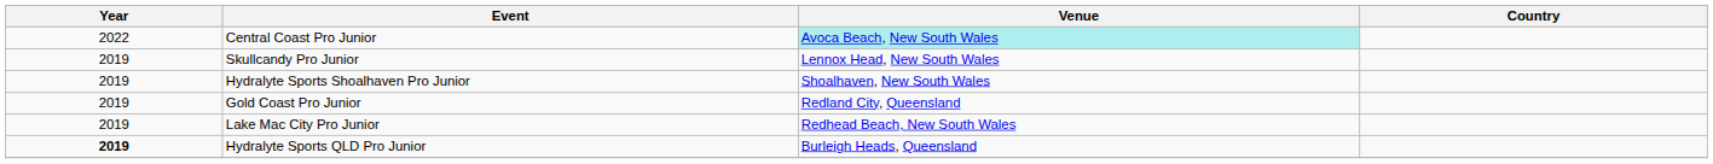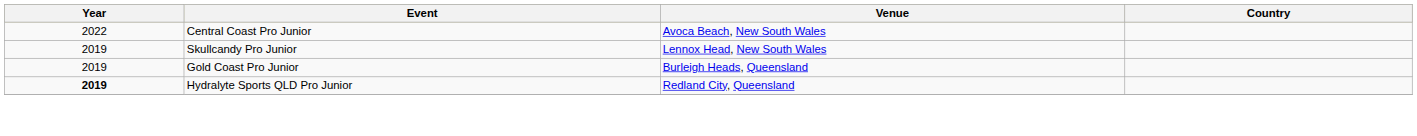Central Coast Pro Junior | Venue: paleturquoise background -> no background
- row: 2019 | Hydralyte Sports Shoalhaven Pro Junior | Shoalhaven, New South Wales
Gold Coast Pro Junior | Venue: Redland City, Queensland -> Burleigh Heads, Queensland
- row: 2019 | Lake Mac City Pro Junior | Redhead Beach, New South Wales
Hydralyte Sports QLD Pro Junior | Venue: Burleigh Heads, Queensland -> Redland City, Queensland
